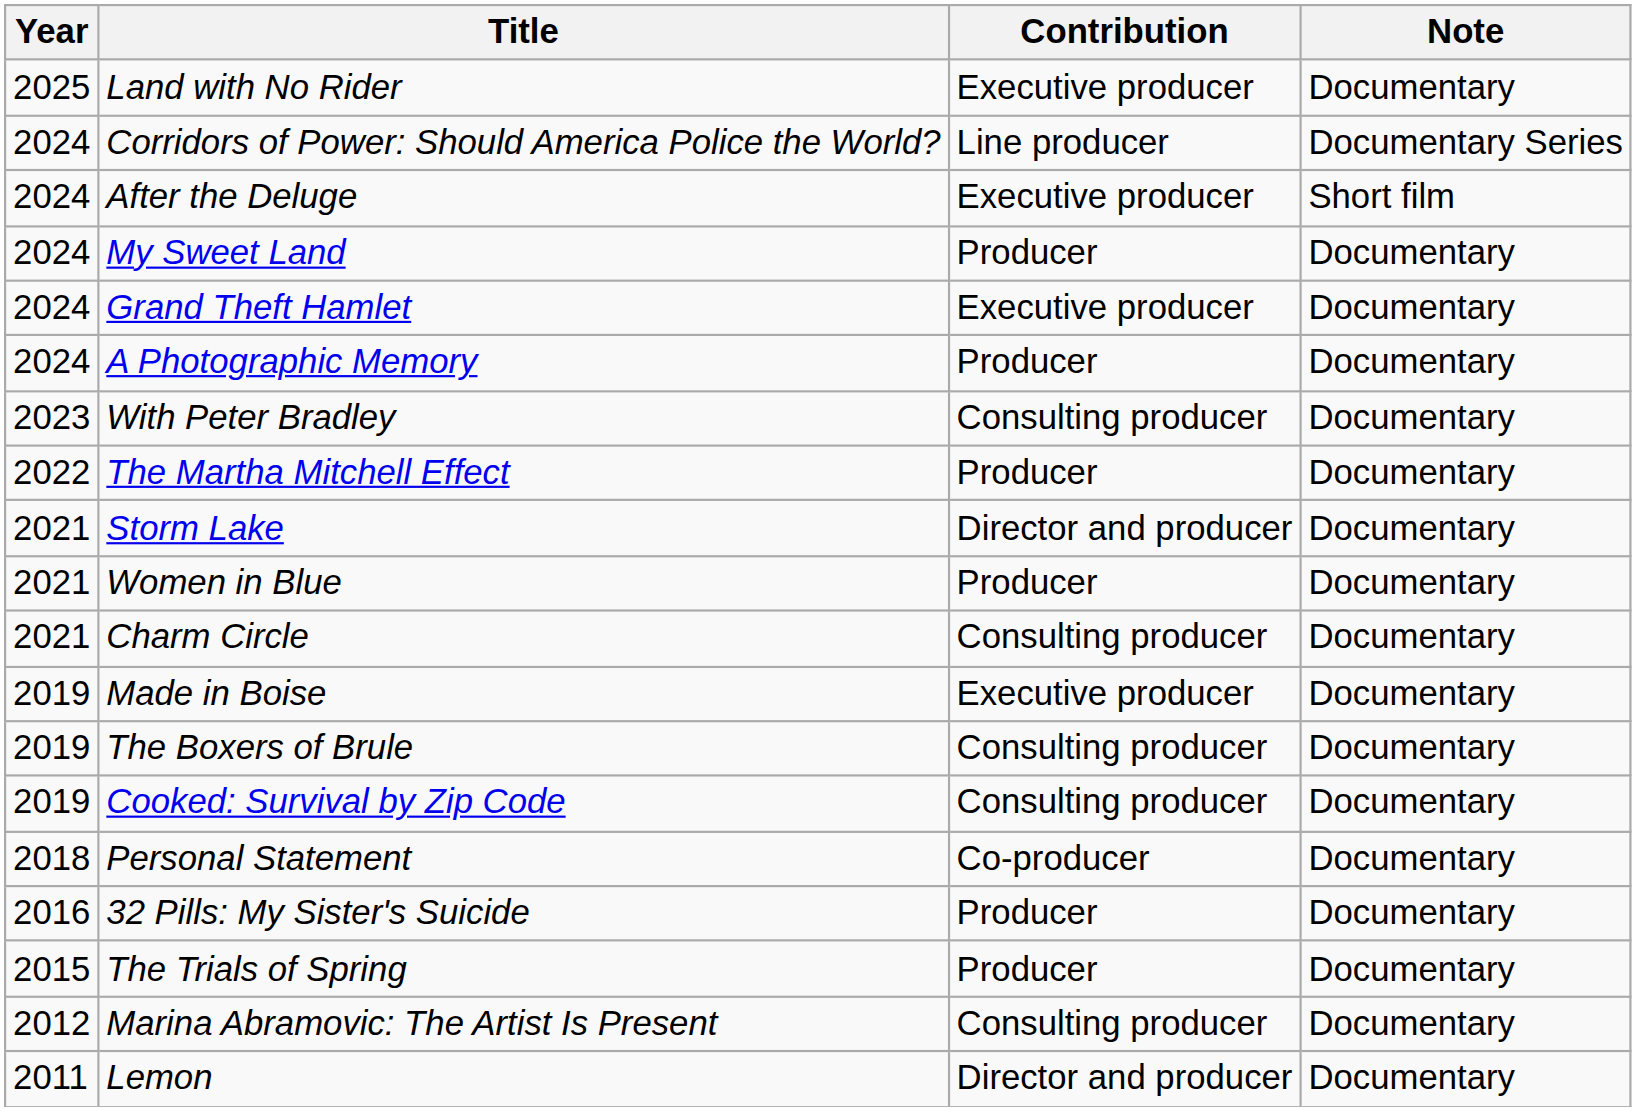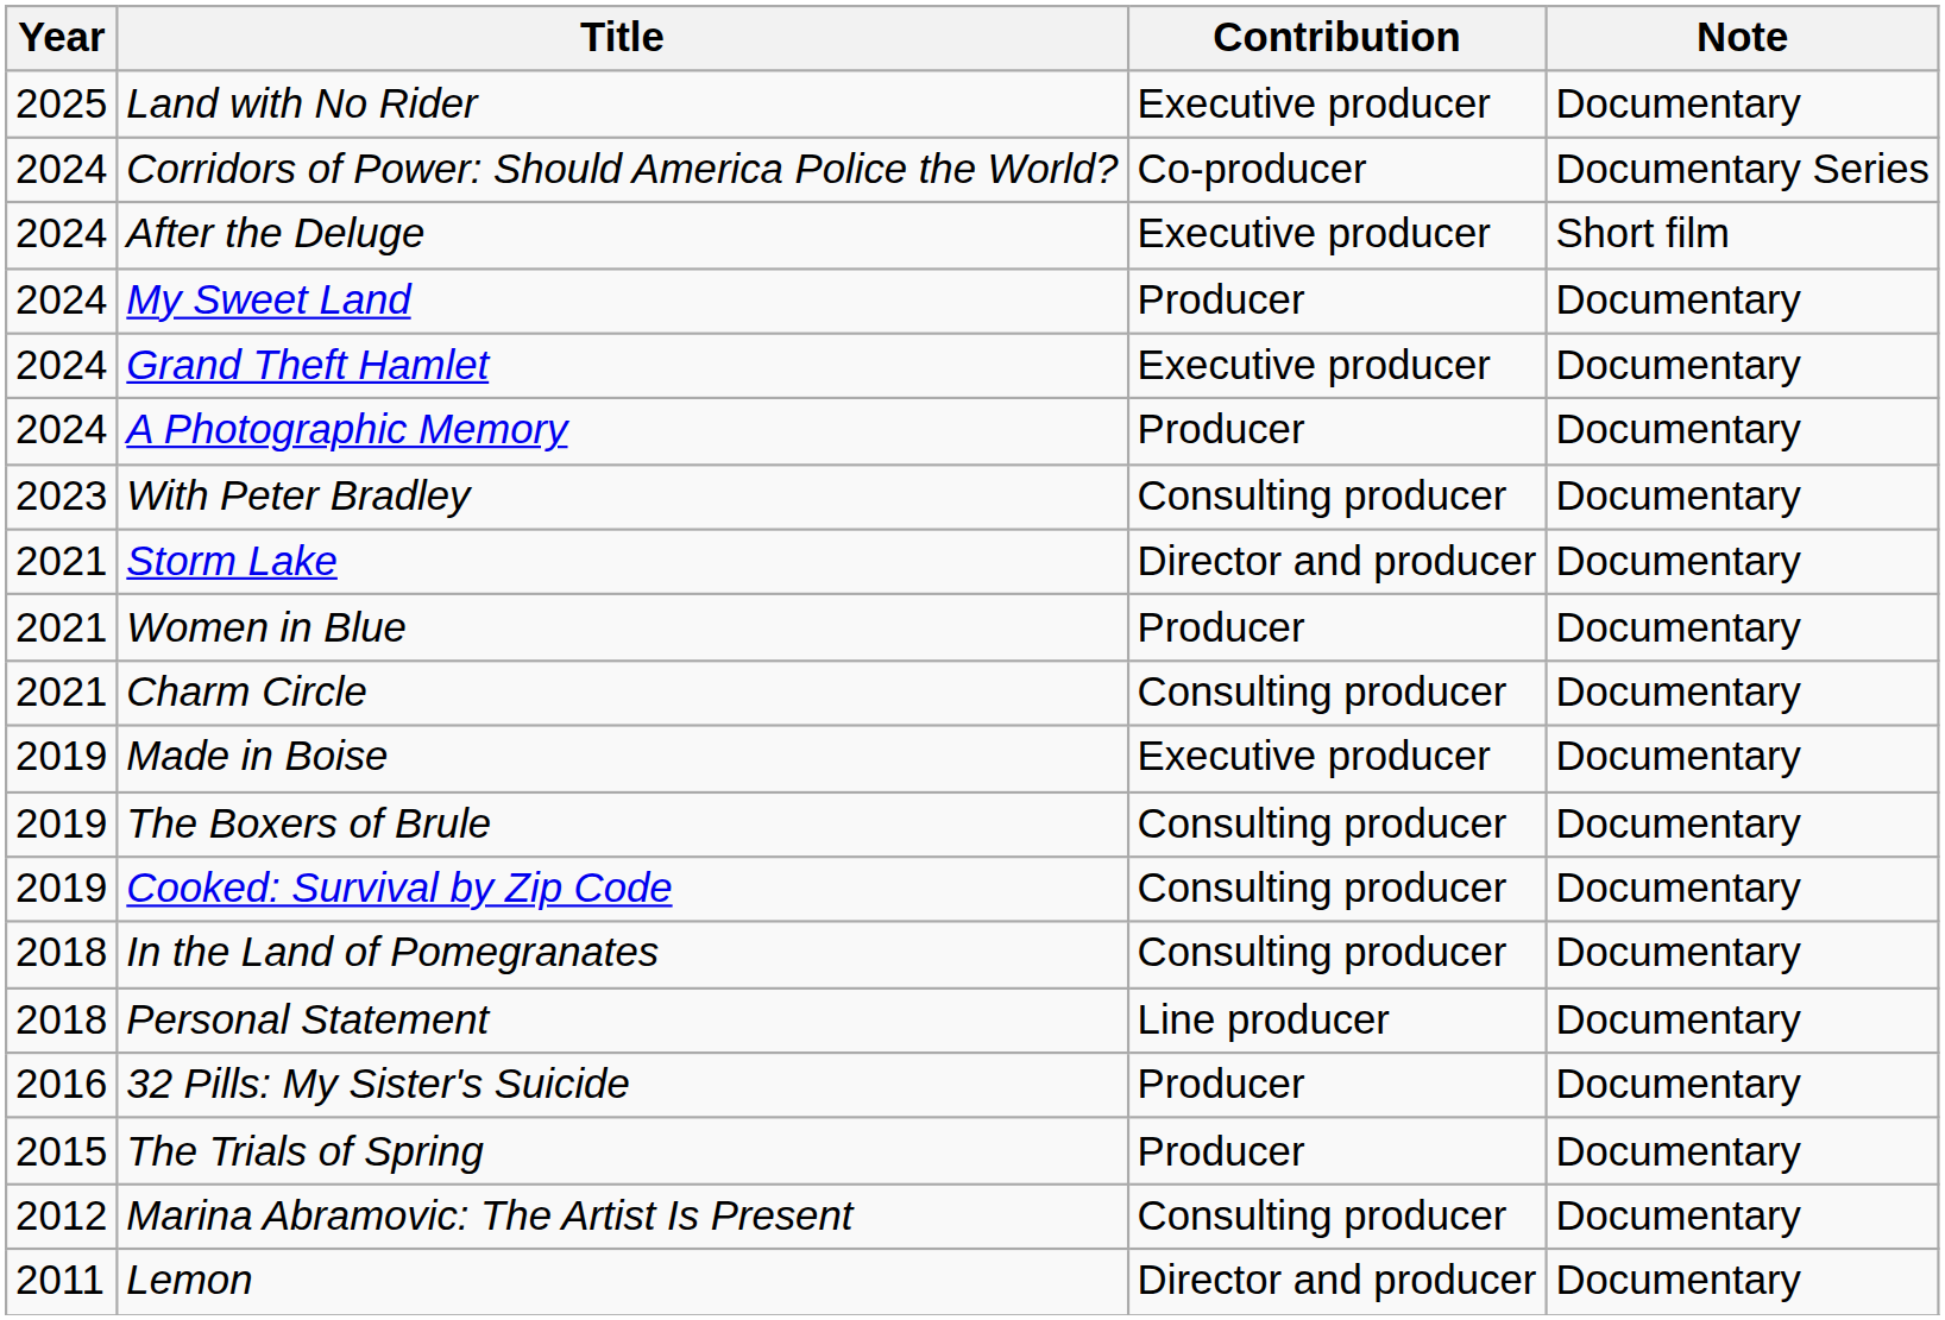Corridors of Power: Should America Police the World? | Contribution: Line producer -> Co-producer
- row: 2022 | The Martha Mitchell Effect | Producer | Documentary
+ row: 2018 | In the Land of Pomegranates | Consulting producer | Documentary
Personal Statement | Contribution: Co-producer -> Line producer
